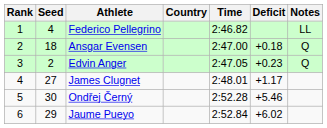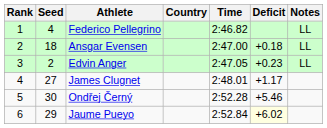Ansgar Evensen | Notes: Q -> LL
Edvin Anger | Notes: Q -> LL
Jaume Pueyo | Deficit: no background -> lightyellow background
